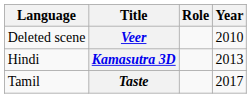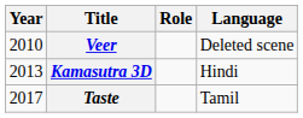columns swapped: Year <-> Language
